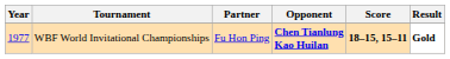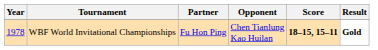WBF World Invitational Championships | Year: 1977 -> 1978
WBF World Invitational Championships | Opponent: bold -> normal
